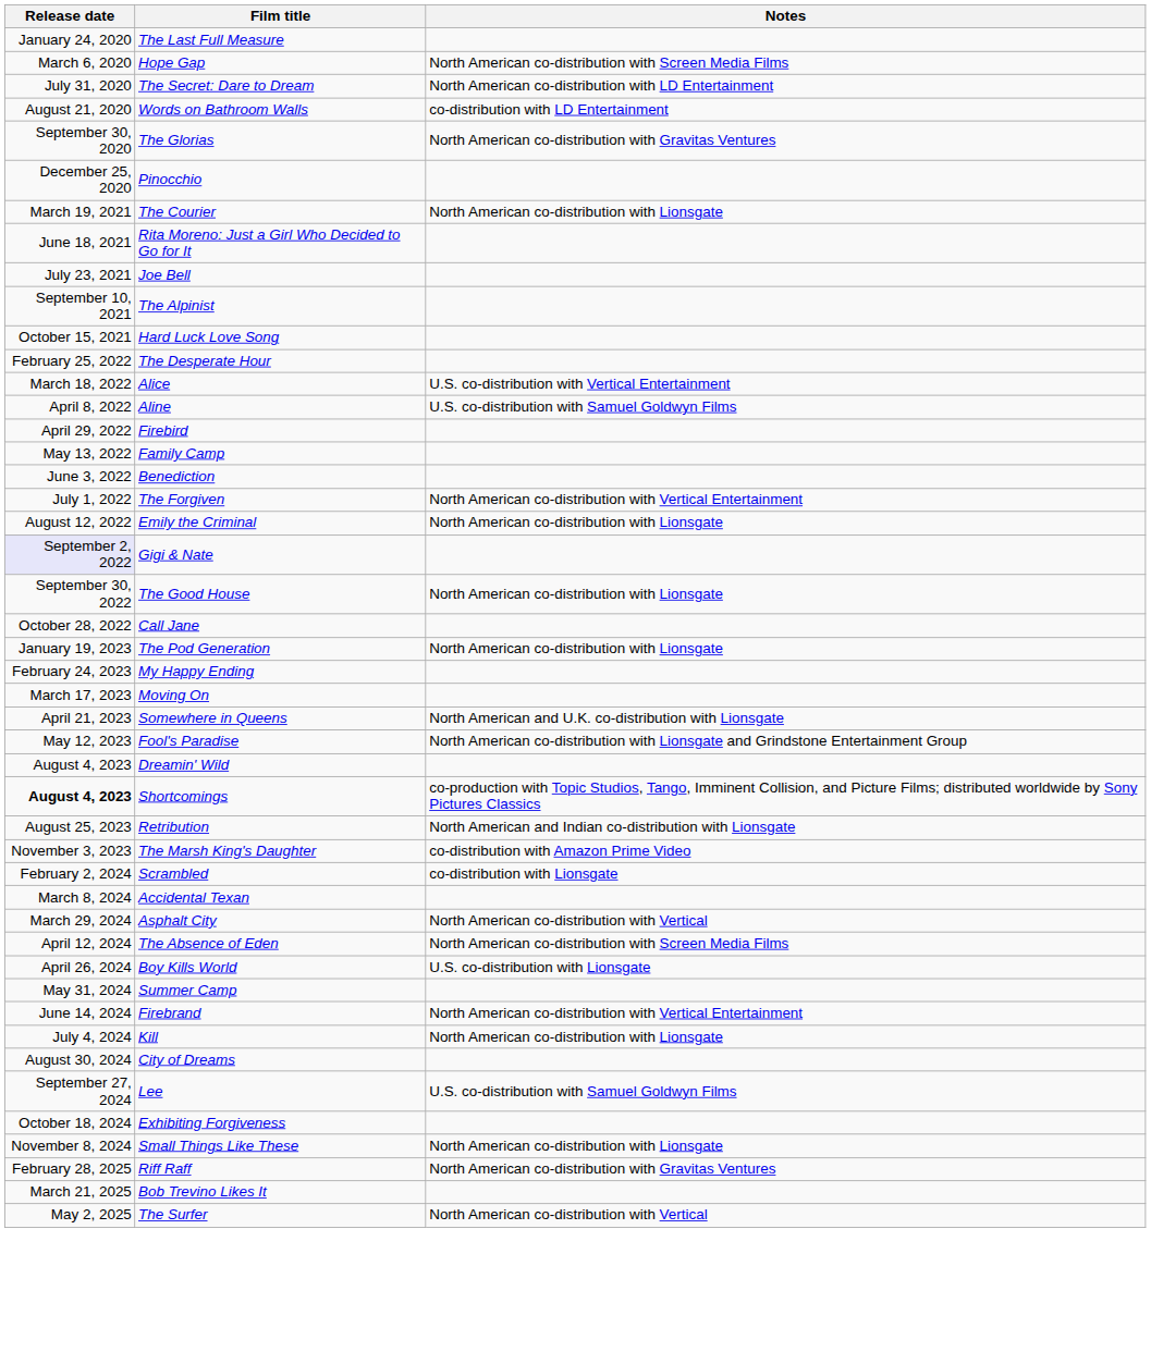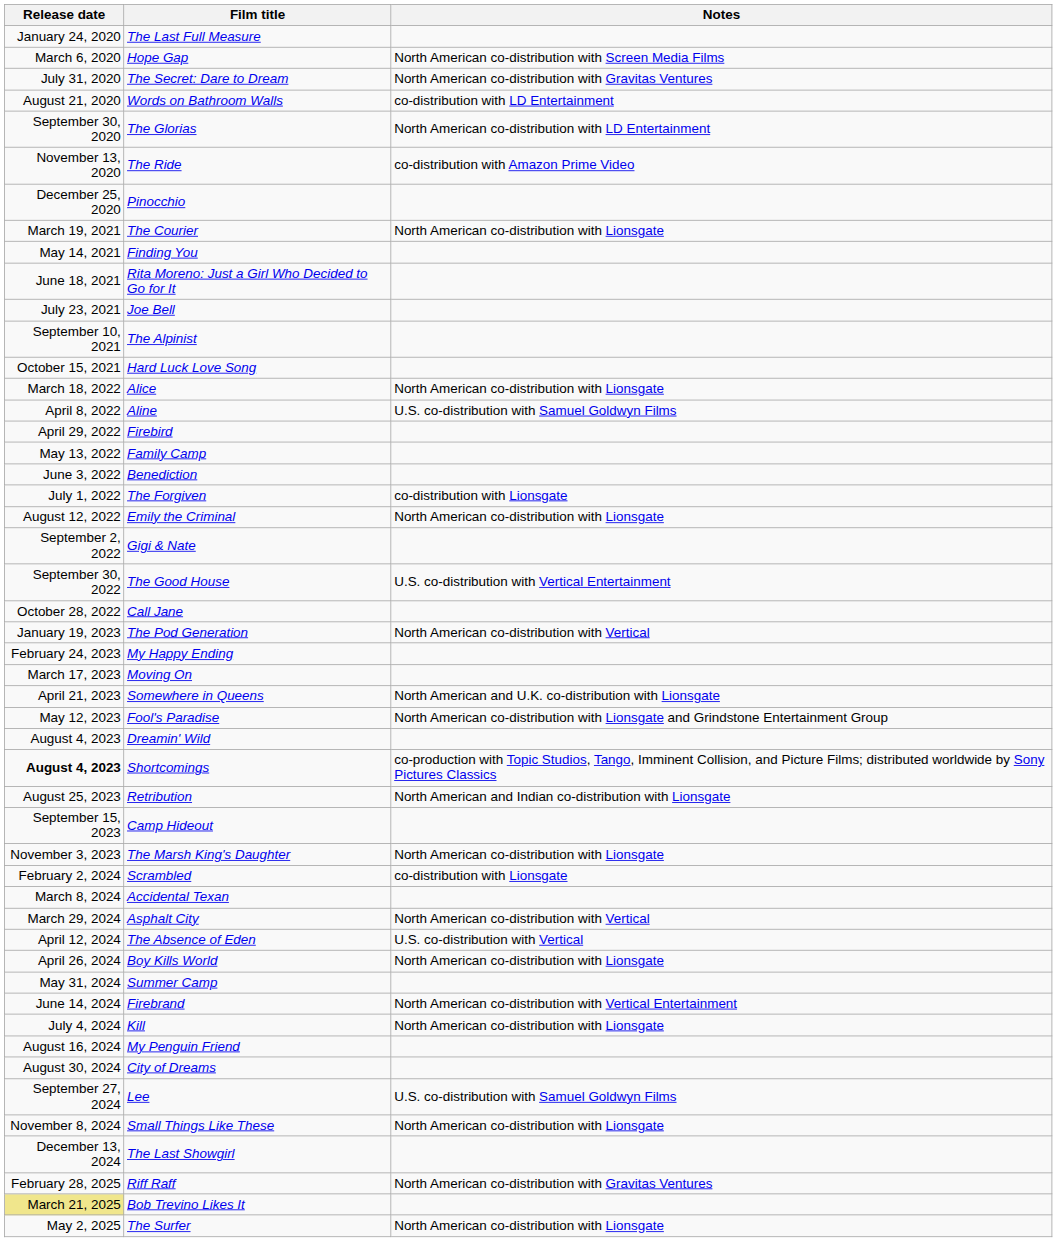The Secret: Dare to Dream | Notes: North American co-distribution with LD Entertainment -> North American co-distribution with Gravitas Ventures
The Glorias | Notes: North American co-distribution with Gravitas Ventures -> North American co-distribution with LD Entertainment
+ row: November 13, 2020 | The Ride | co-distribution with Amazon Prime Video
+ row: May 14, 2021 | Finding You
- row: February 25, 2022 | The Desperate Hour
Alice | Notes: U.S. co-distribution with Vertical Entertainment -> North American co-distribution with Lionsgate
The Forgiven | Notes: North American co-distribution with Vertical Entertainment -> co-distribution with Lionsgate
Gigi & Nate | Release date: lavender background -> no background
The Good House | Notes: North American co-distribution with Lionsgate -> U.S. co-distribution with Vertical Entertainment
The Pod Generation | Notes: North American co-distribution with Lionsgate -> North American co-distribution with Vertical
+ row: September 15, 2023 | Camp Hideout
The Marsh King's Daughter | Notes: co-distribution with Amazon Prime Video -> North American co-distribution with Lionsgate
The Absence of Eden | Notes: North American co-distribution with Screen Media Films -> U.S. co-distribution with Vertical
Boy Kills World | Notes: U.S. co-distribution with Lionsgate -> North American co-distribution with Lionsgate
+ row: August 16, 2024 | My Penguin Friend
- row: October 18, 2024 | Exhibiting Forgiveness
+ row: December 13, 2024 | The Last Showgirl
Bob Trevino Likes It | Release date: no background -> khaki background
The Surfer | Notes: North American co-distribution with Vertical -> North American co-distribution with Lionsgate
